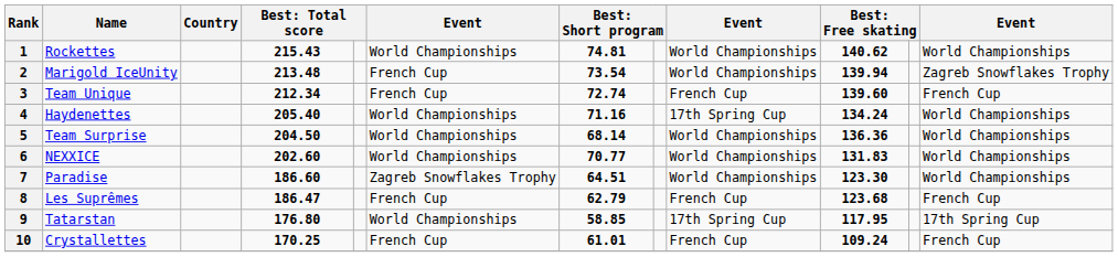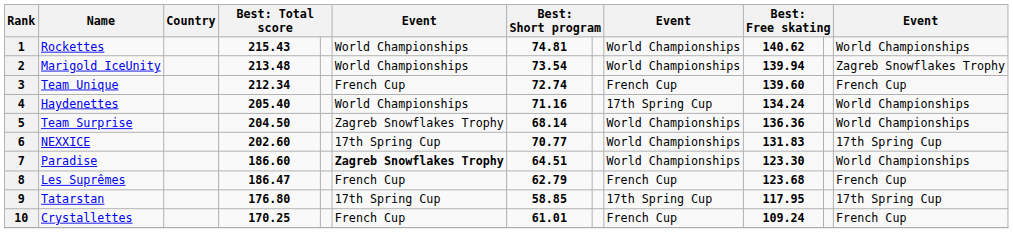2 | column 6: French Cup -> World Championships
5 | column 6: World Championships -> Zagreb Snowflakes Trophy
6 | column 6: World Championships -> 17th Spring Cup
6 | column 12: World Championships -> 17th Spring Cup
7 | column 6: normal -> bold
9 | column 6: World Championships -> 17th Spring Cup
